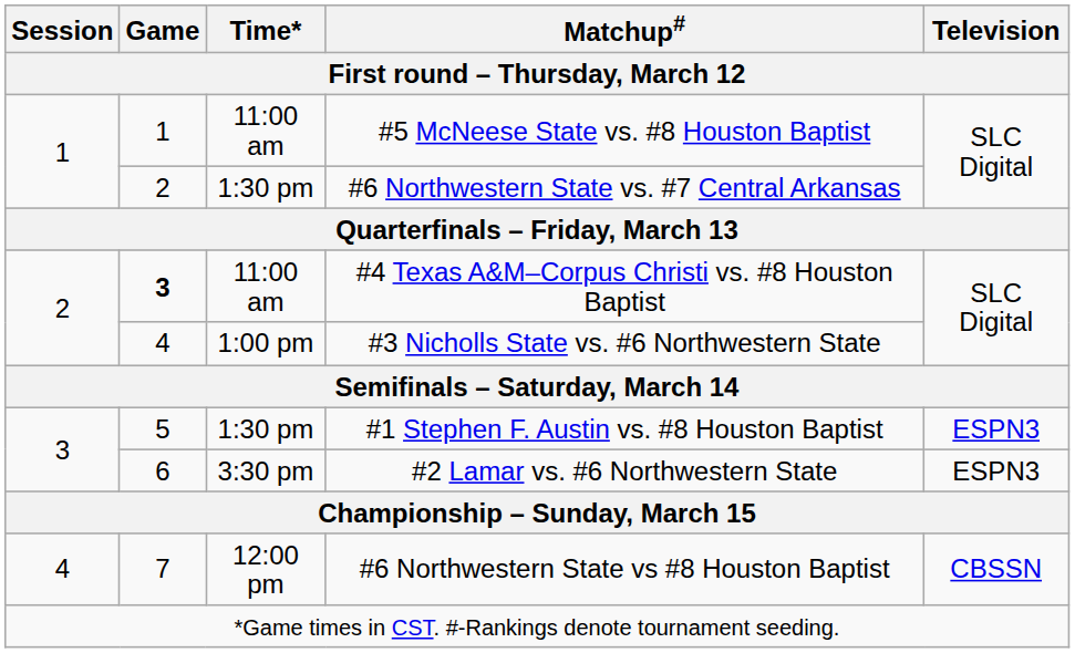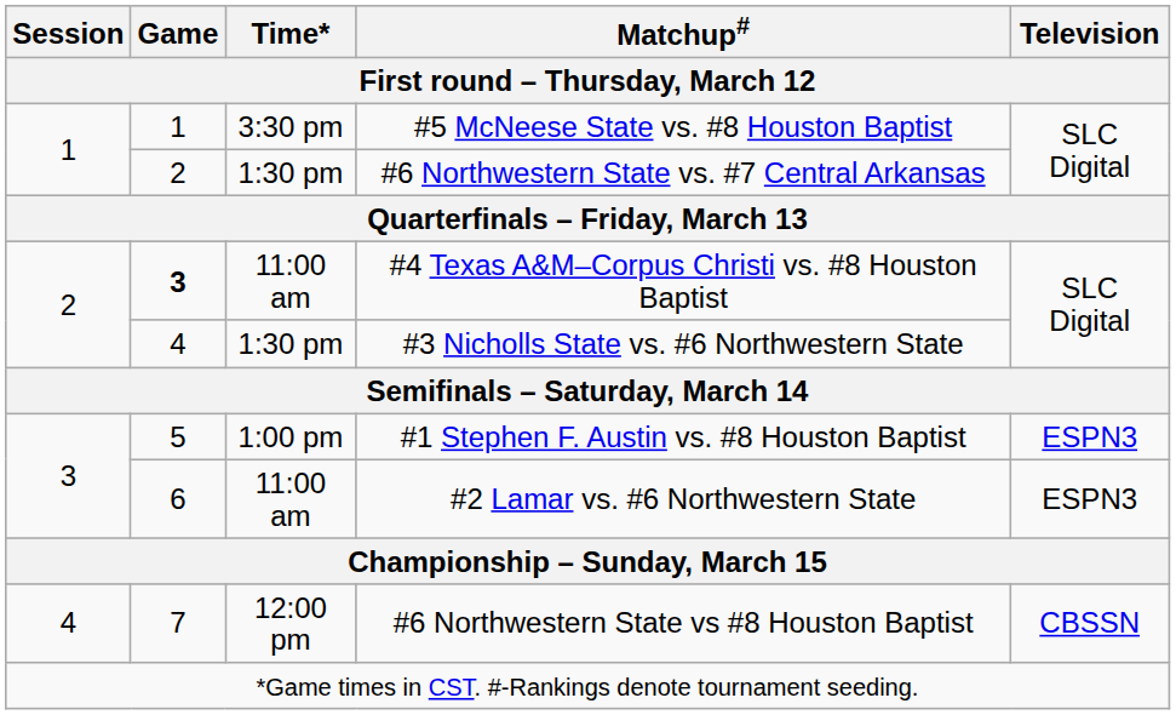#5 McNeese State vs. #8 Houston Baptist | Time* / First round – Thursday, March 12: 11:00 am -> 3:30 pm
#3 Nicholls State vs. #6 Northwestern State | Time* / First round – Thursday, March 12: 1:00 pm -> 1:30 pm
#1 Stephen F. Austin vs. #8 Houston Baptist | Time* / First round – Thursday, March 12: 1:30 pm -> 1:00 pm
#2 Lamar vs. #6 Northwestern State | Time* / First round – Thursday, March 12: 3:30 pm -> 11:00 am
